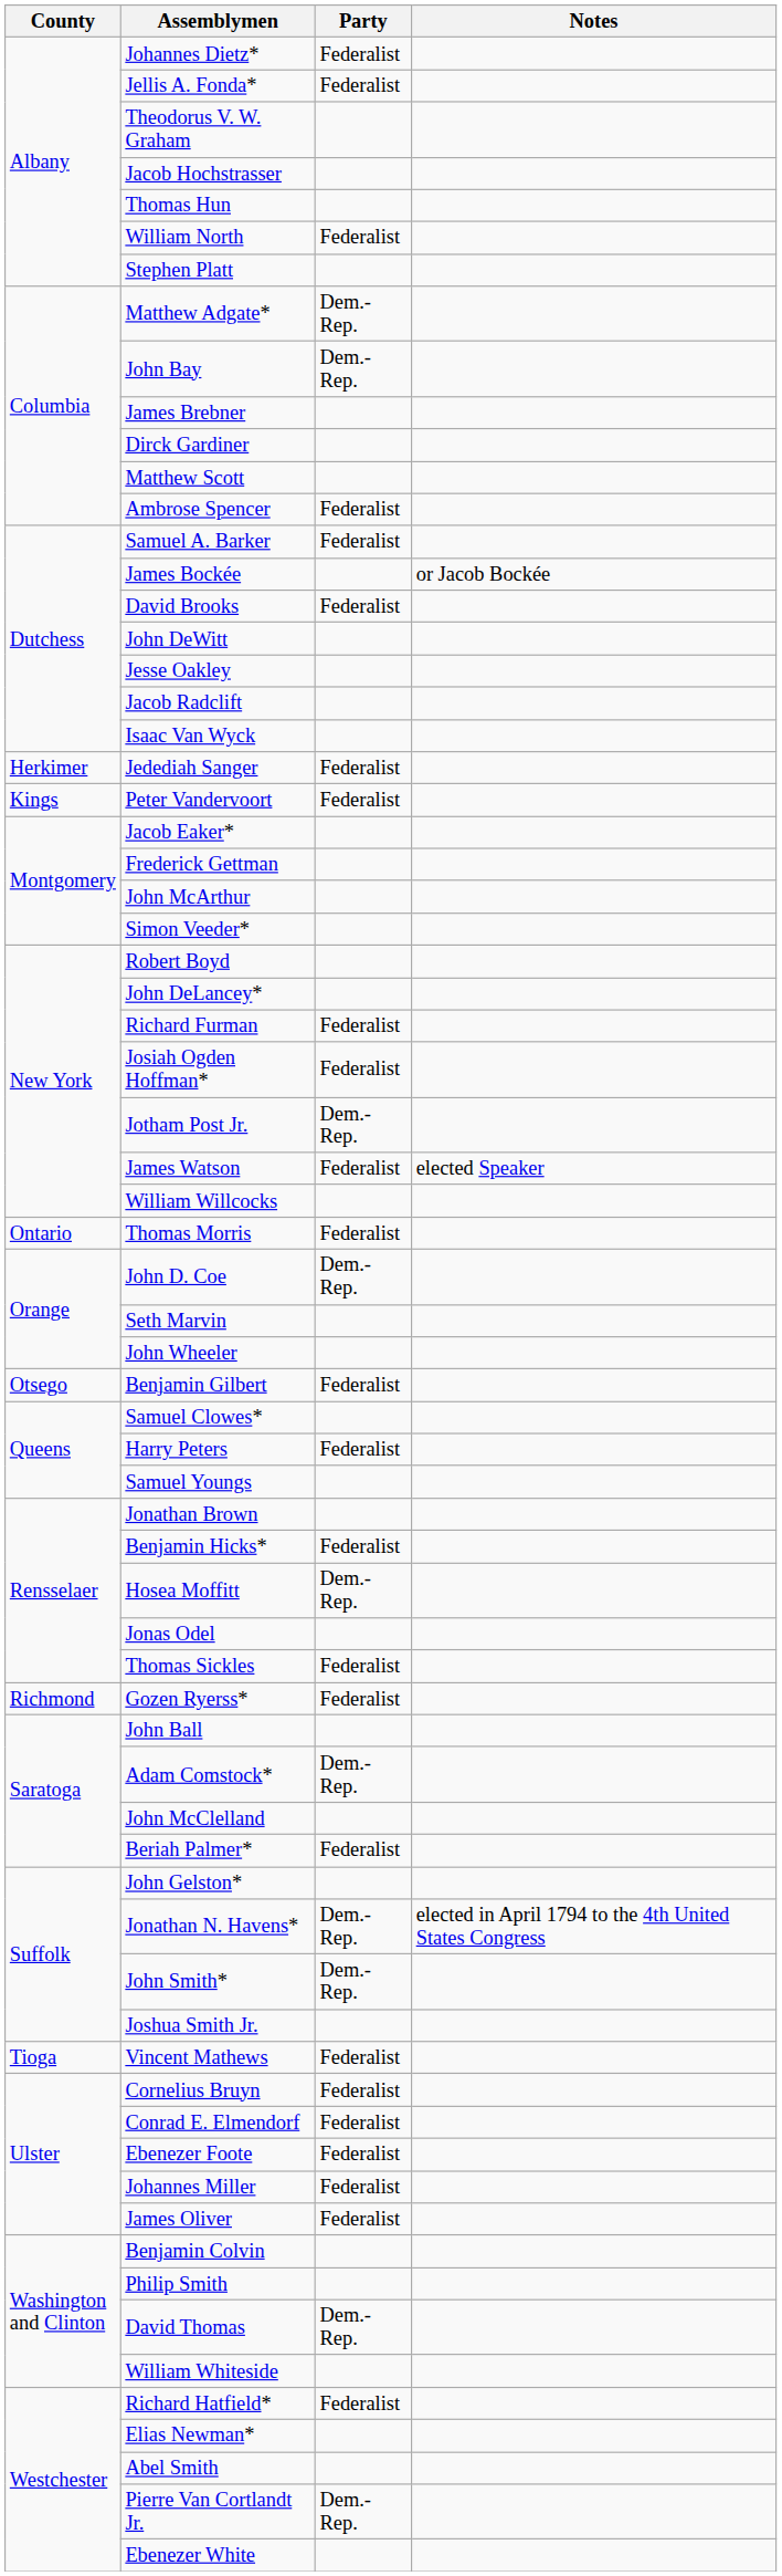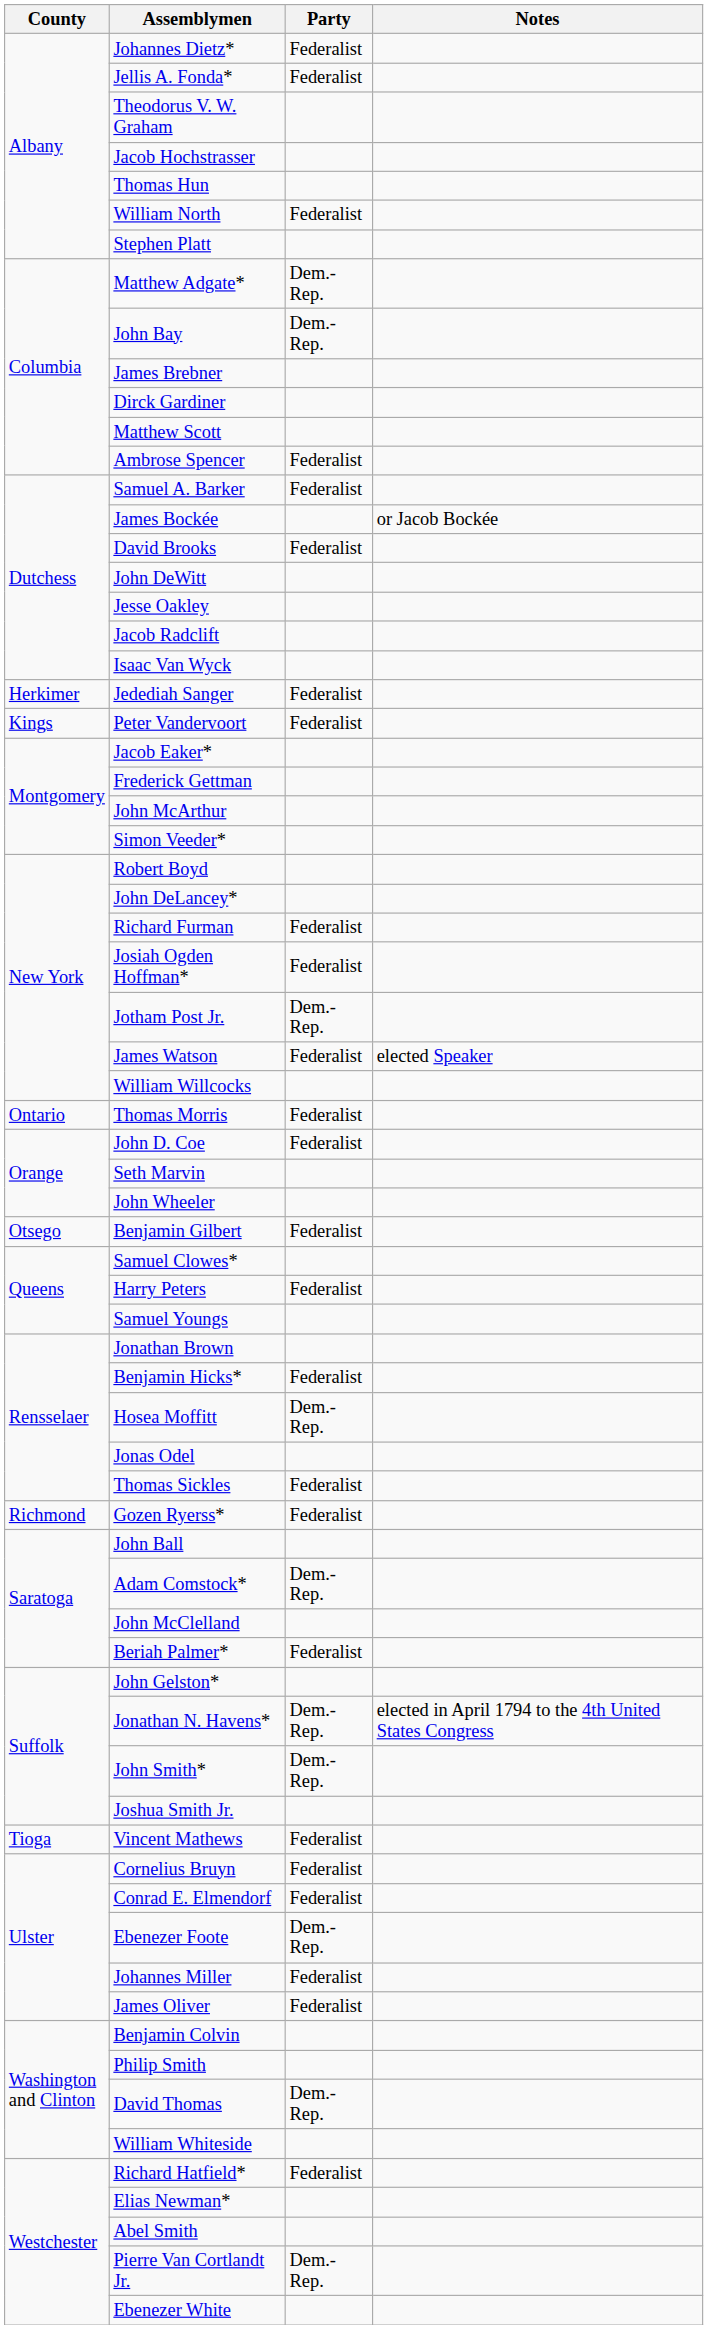John D. Coe | Party: Dem.-Rep. -> Federalist
Ebenezer Foote | Party: Federalist -> Dem.-Rep.
